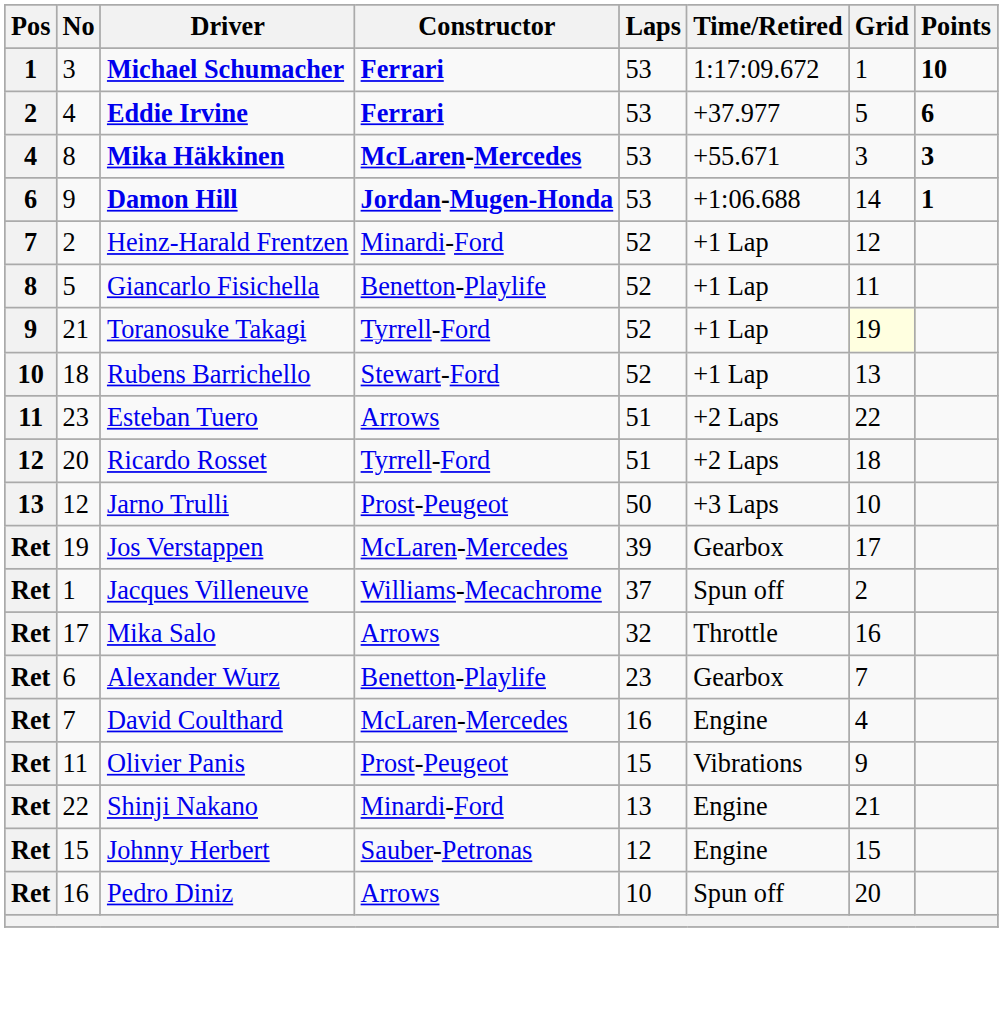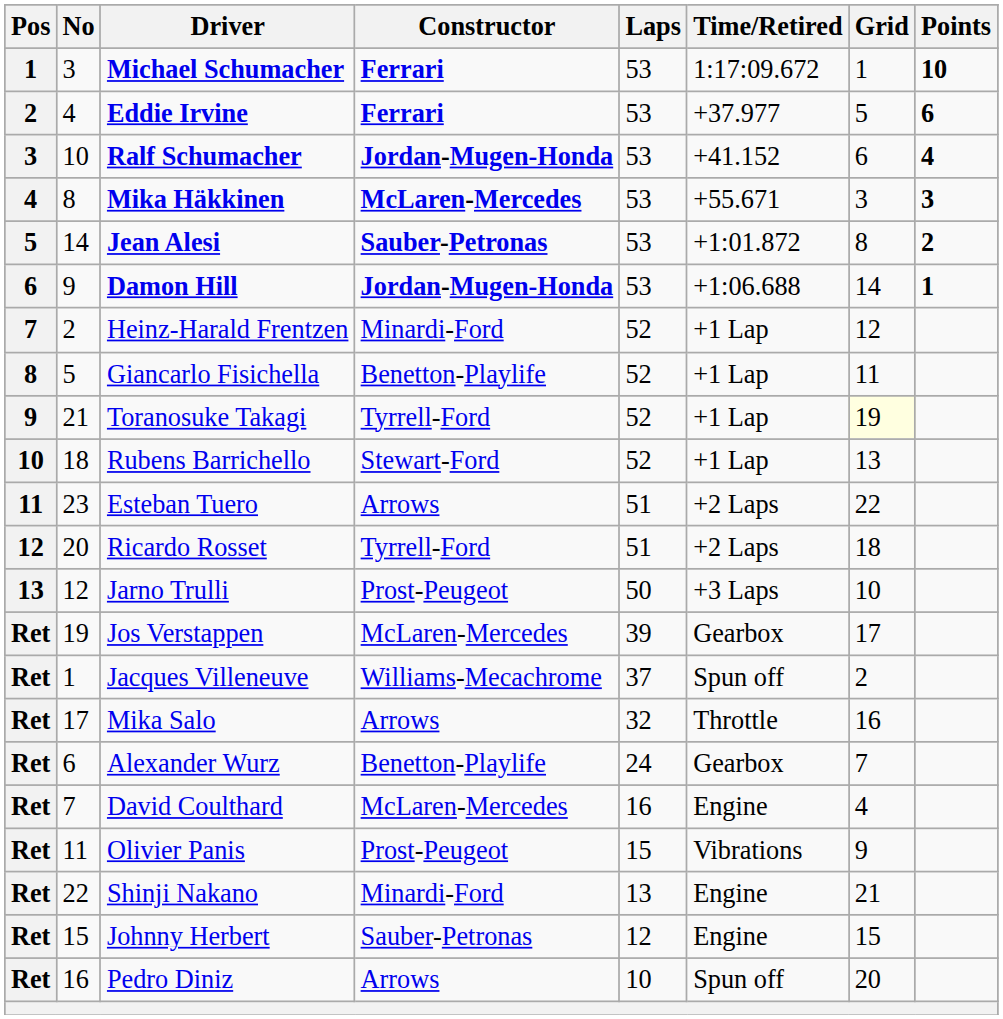+ row: 3 | 10 | Ralf Schumacher | Jordan-Mugen-Honda | 53 | +41.152 | 6 | 4
+ row: 5 | 14 | Jean Alesi | Sauber-Petronas | 53 | +1:01.872 | 8 | 2
Alexander Wurz | Laps: 23 -> 24
